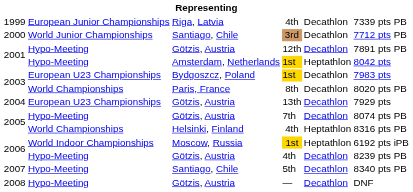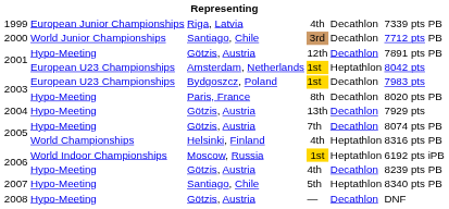2001 / 1st | column 2: Hypo-Meeting -> European U23 Championships
2003 / 8th | column 2: World Championships -> Hypo-Meeting
2004 | column 2: European U23 Championships -> Hypo-Meeting
2007 | column 5: Decathlon -> Heptathlon
